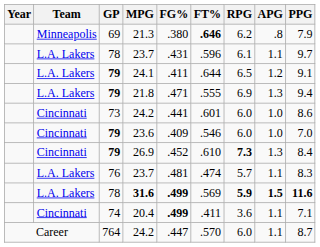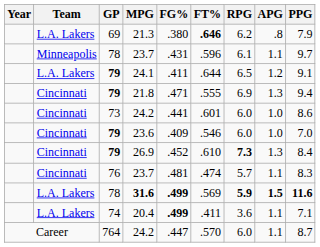21.3 | Team: Minneapolis -> L.A. Lakers
78 / 23.7 | Team: L.A. Lakers -> Minneapolis
21.8 | Team: L.A. Lakers -> Cincinnati
76 / 23.7 | Team: L.A. Lakers -> Cincinnati
20.4 | Team: Cincinnati -> L.A. Lakers
